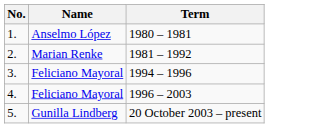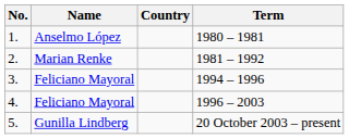+ column: Country
